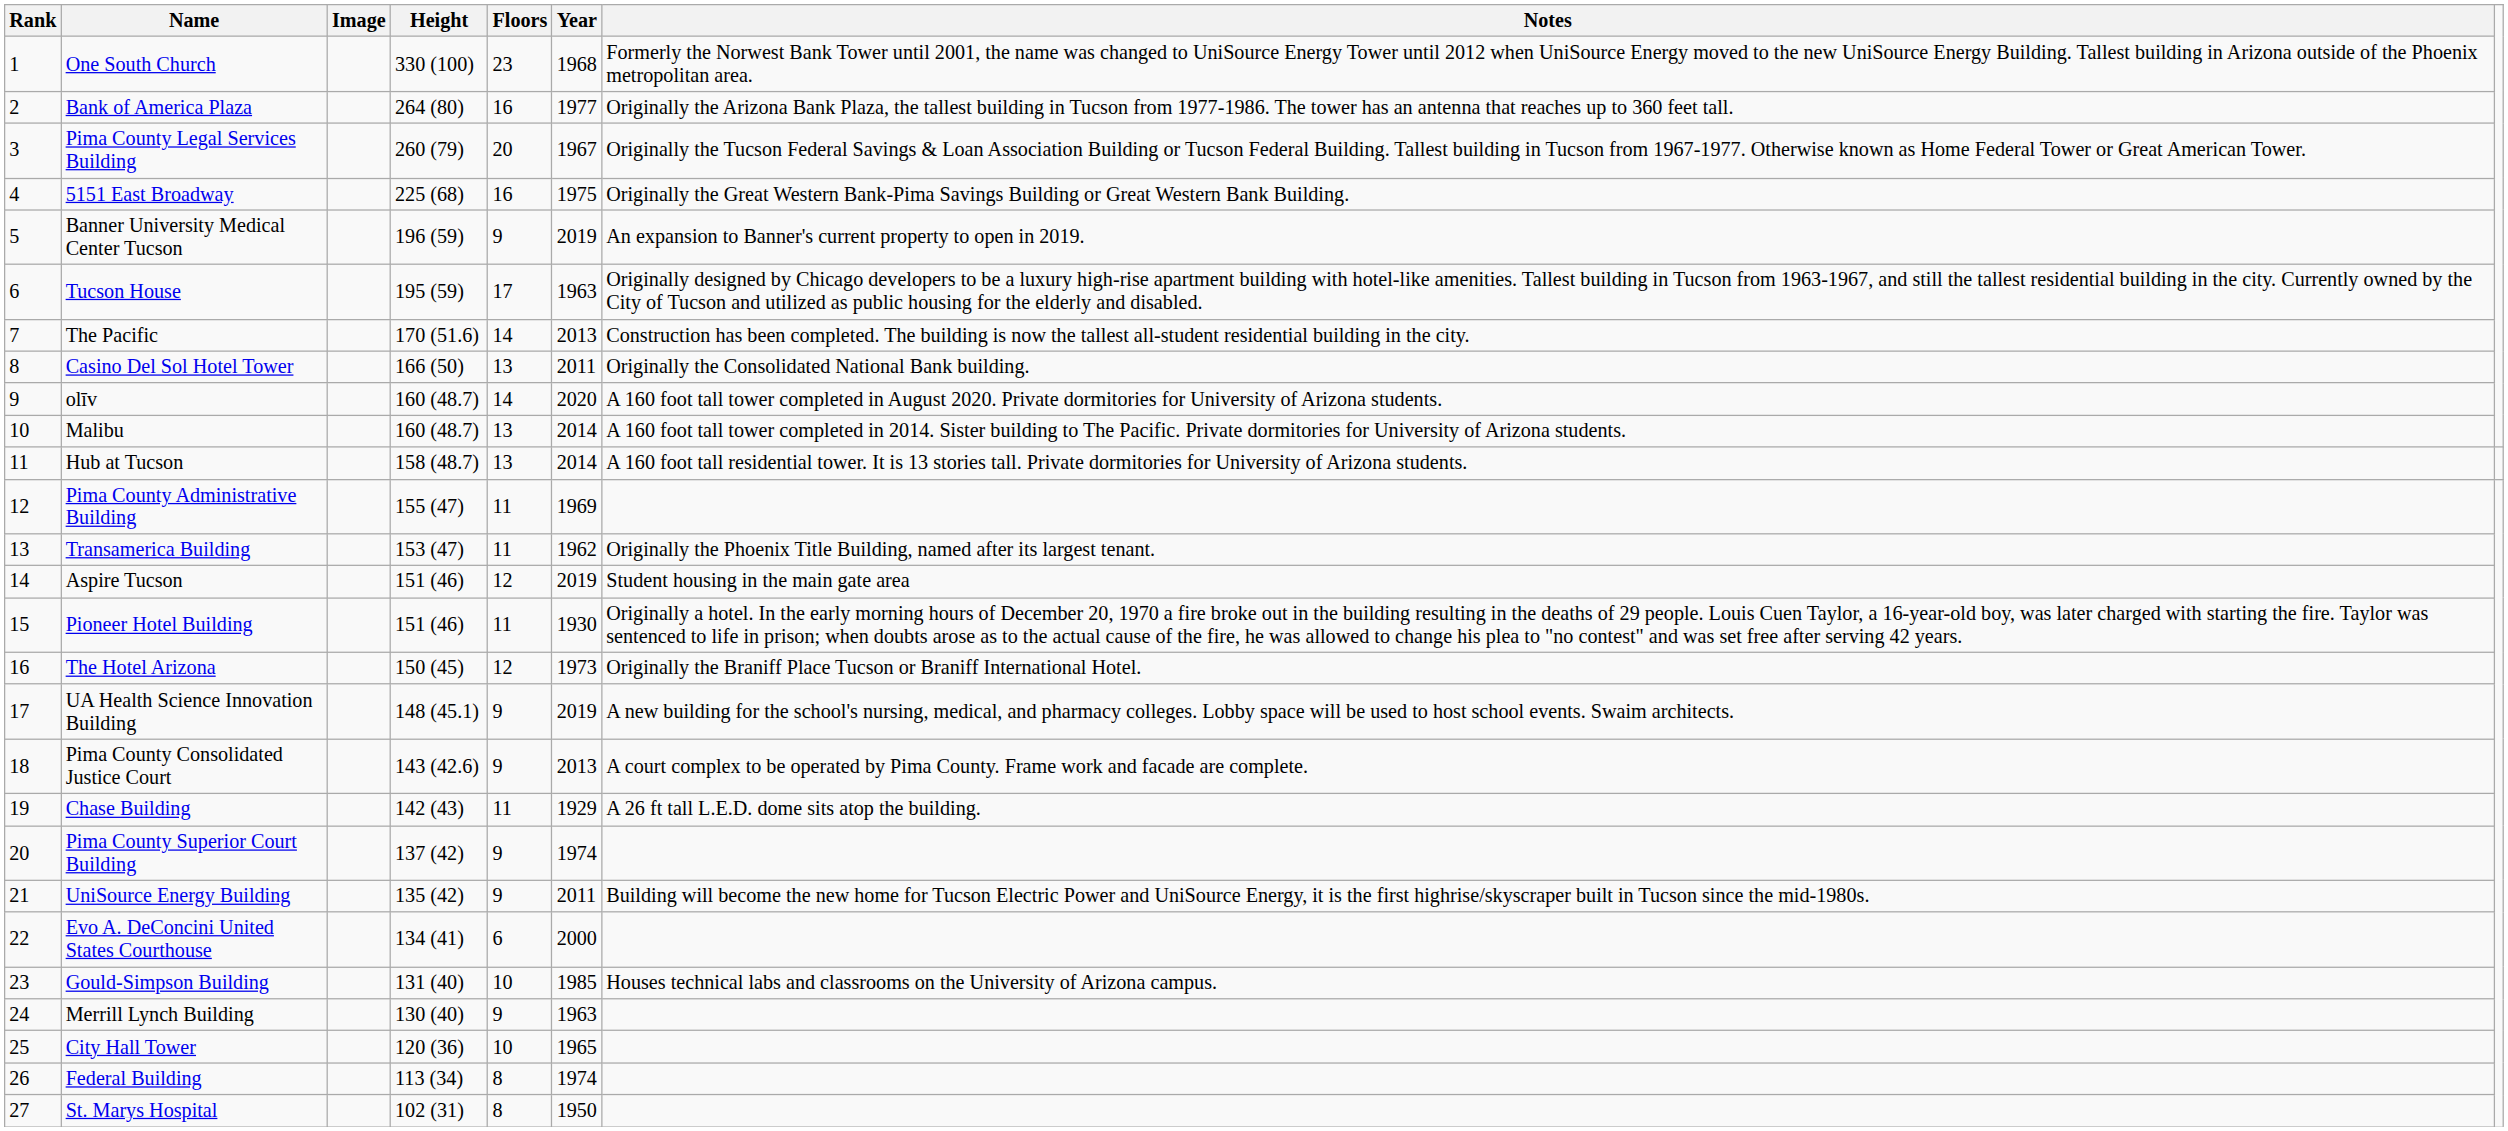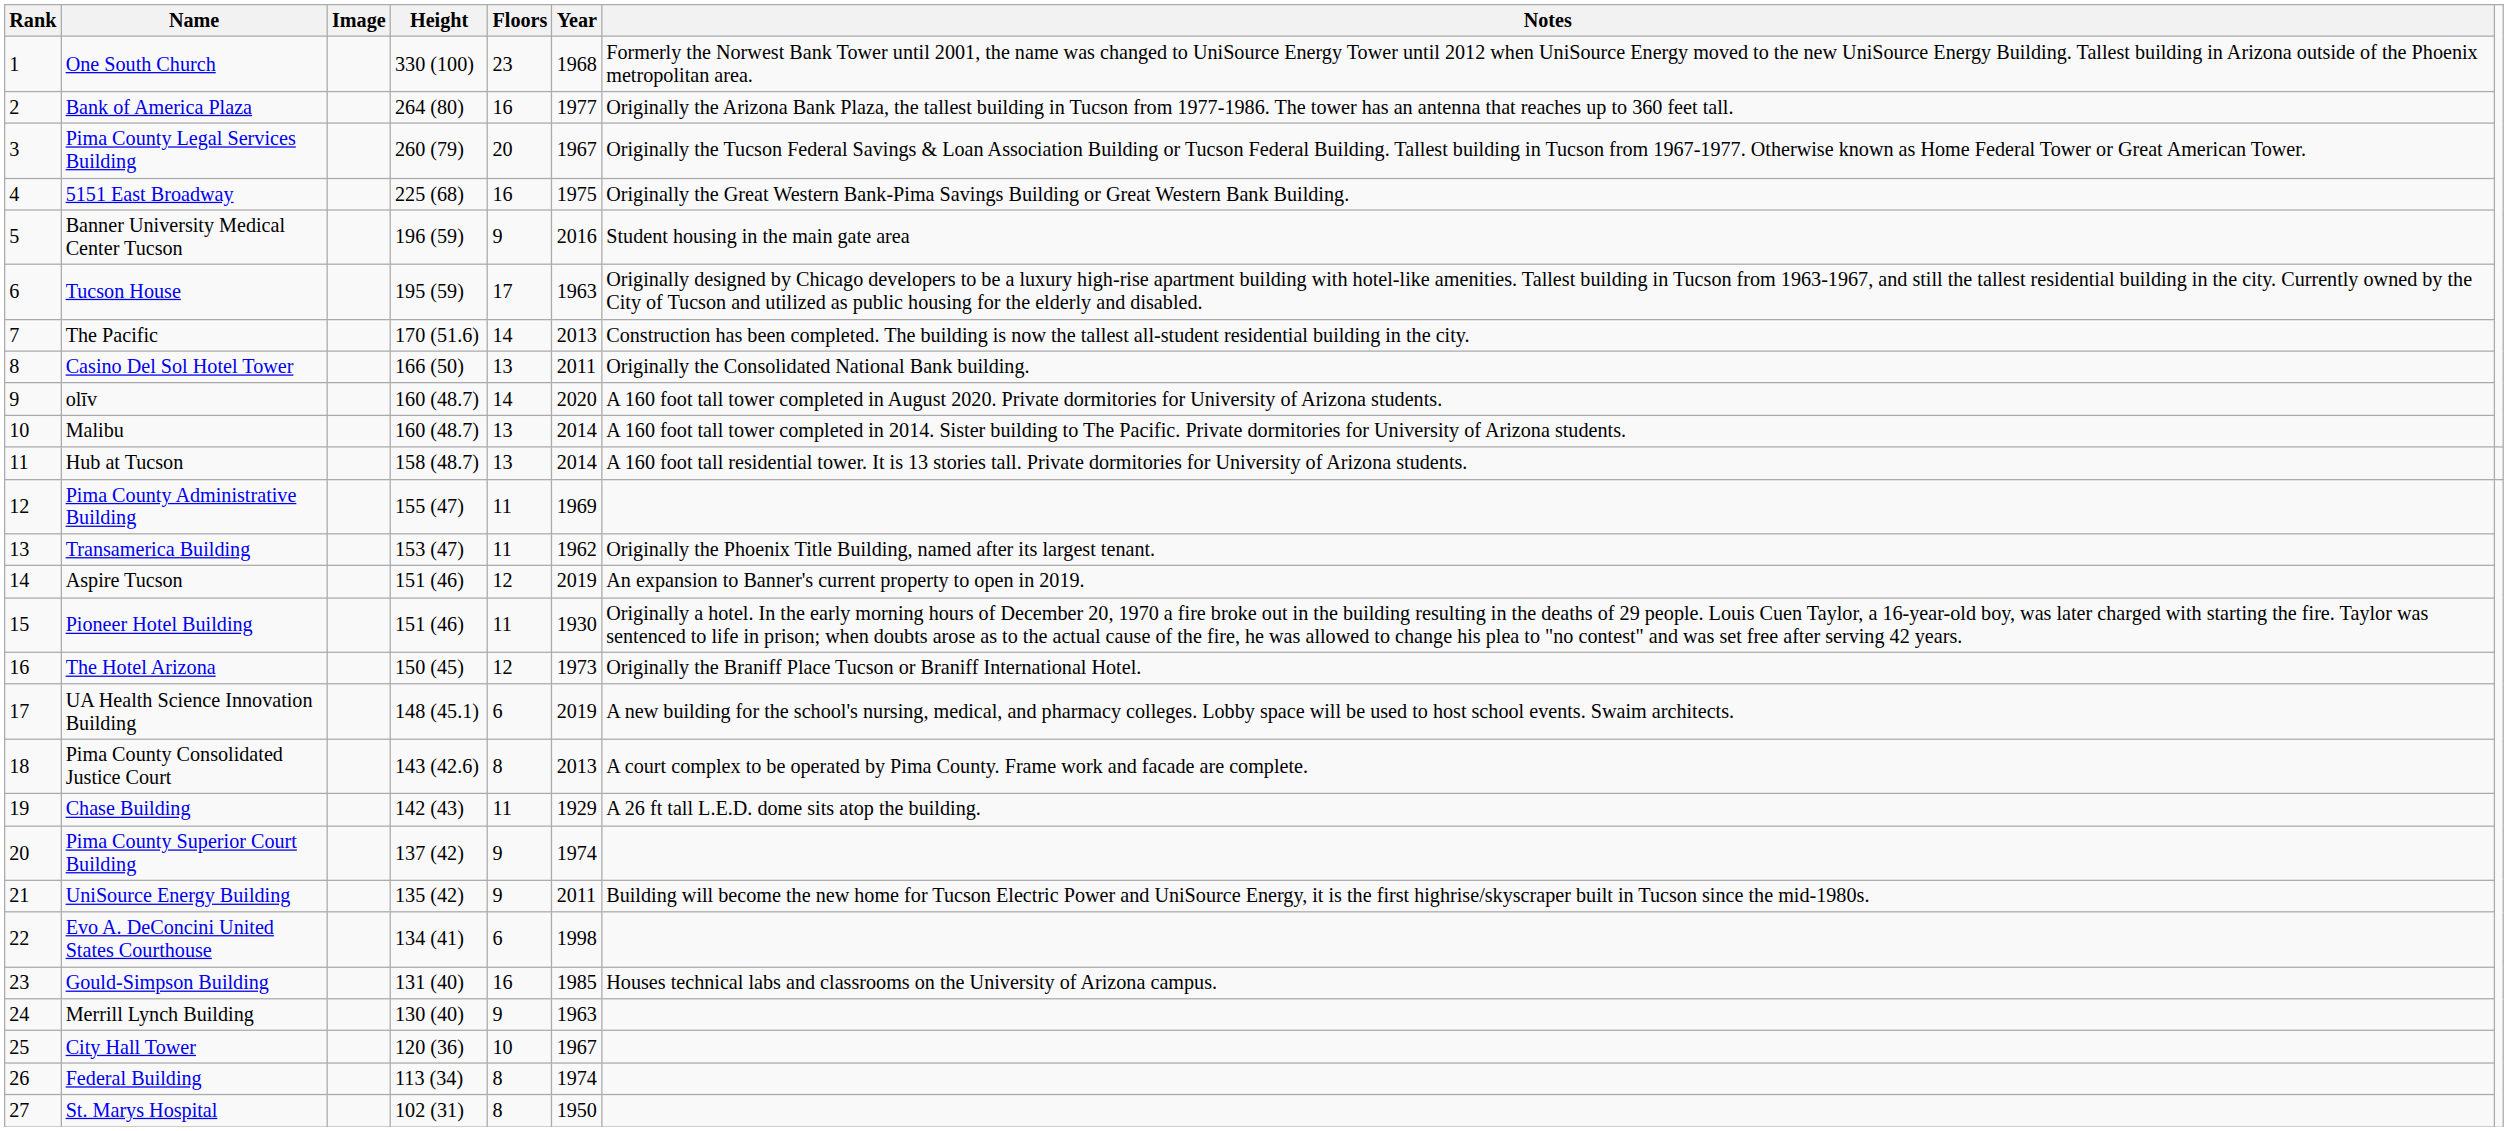Banner University Medical Center Tucson | Year: 2019 -> 2016
Banner University Medical Center Tucson | Notes: An expansion to Banner's current property to open in 2019. -> Student housing in the main gate area
Aspire Tucson | Notes: Student housing in the main gate area -> An expansion to Banner's current property to open in 2019.
UA Health Science Innovation Building | Floors: 9 -> 6
Pima County Consolidated Justice Court | Floors: 9 -> 8
Evo A. DeConcini United States Courthouse | Year: 2000 -> 1998
Gould-Simpson Building | Floors: 10 -> 16
City Hall Tower | Year: 1965 -> 1967
